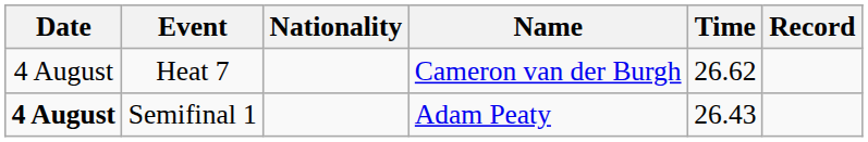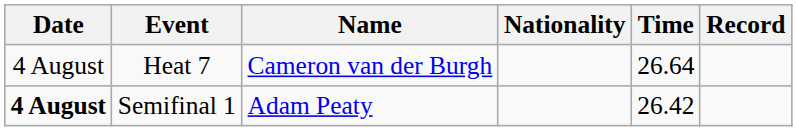columns swapped: Name <-> Nationality
Heat 7 | Time: 26.62 -> 26.64
Semifinal 1 | Time: 26.43 -> 26.42
